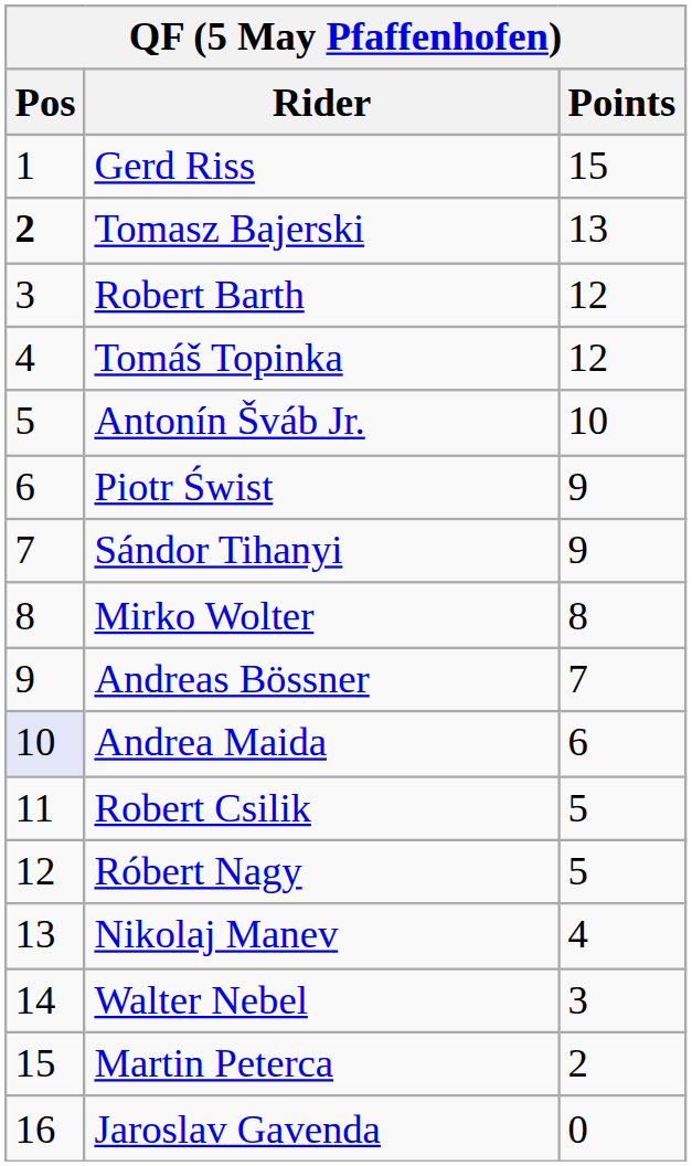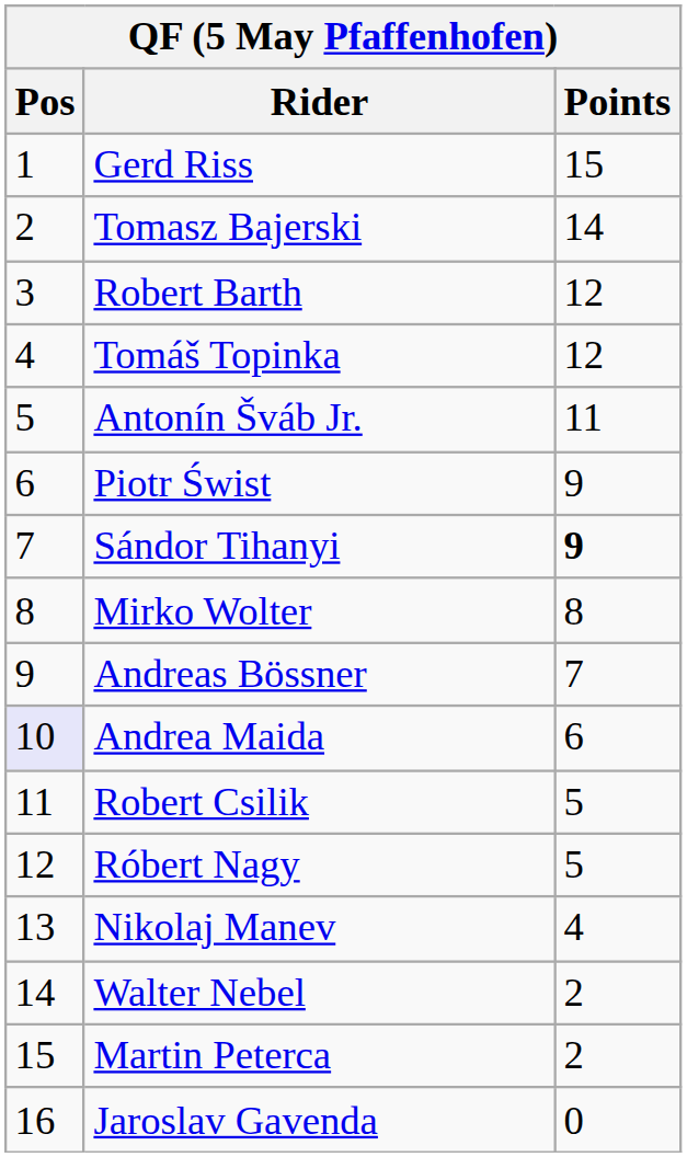Tomasz Bajerski | Pos: bold -> normal
Tomasz Bajerski | Points: 13 -> 14
Antonín Šváb Jr. | Points: 10 -> 11
Sándor Tihanyi | Points: normal -> bold
Walter Nebel | Points: 3 -> 2
